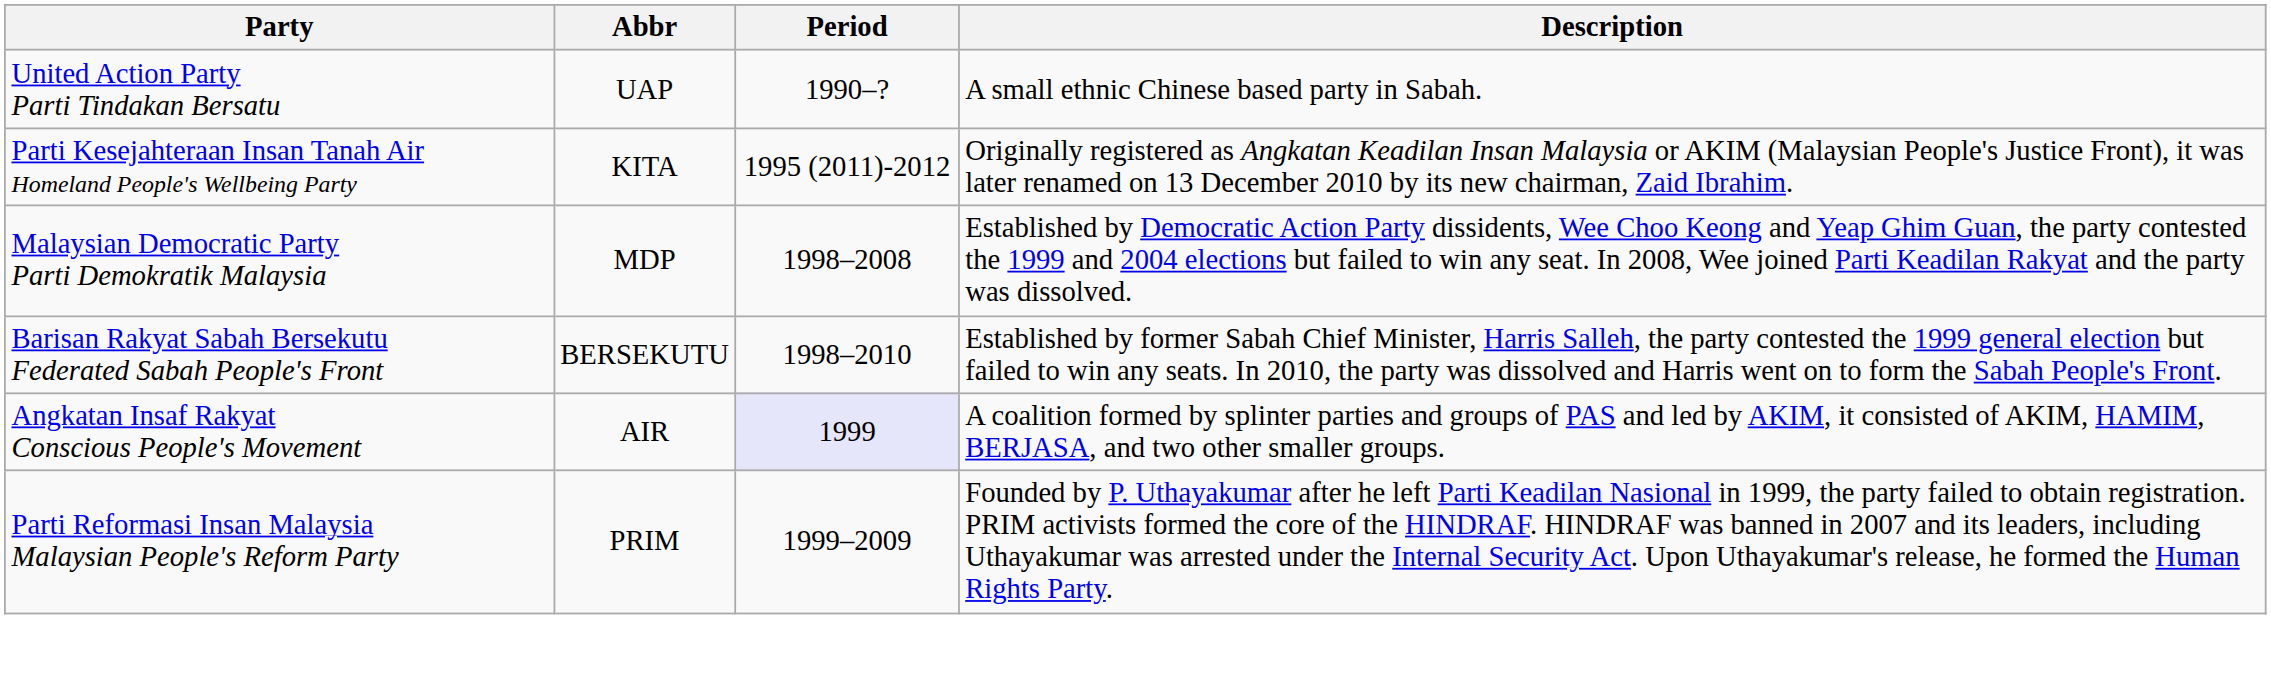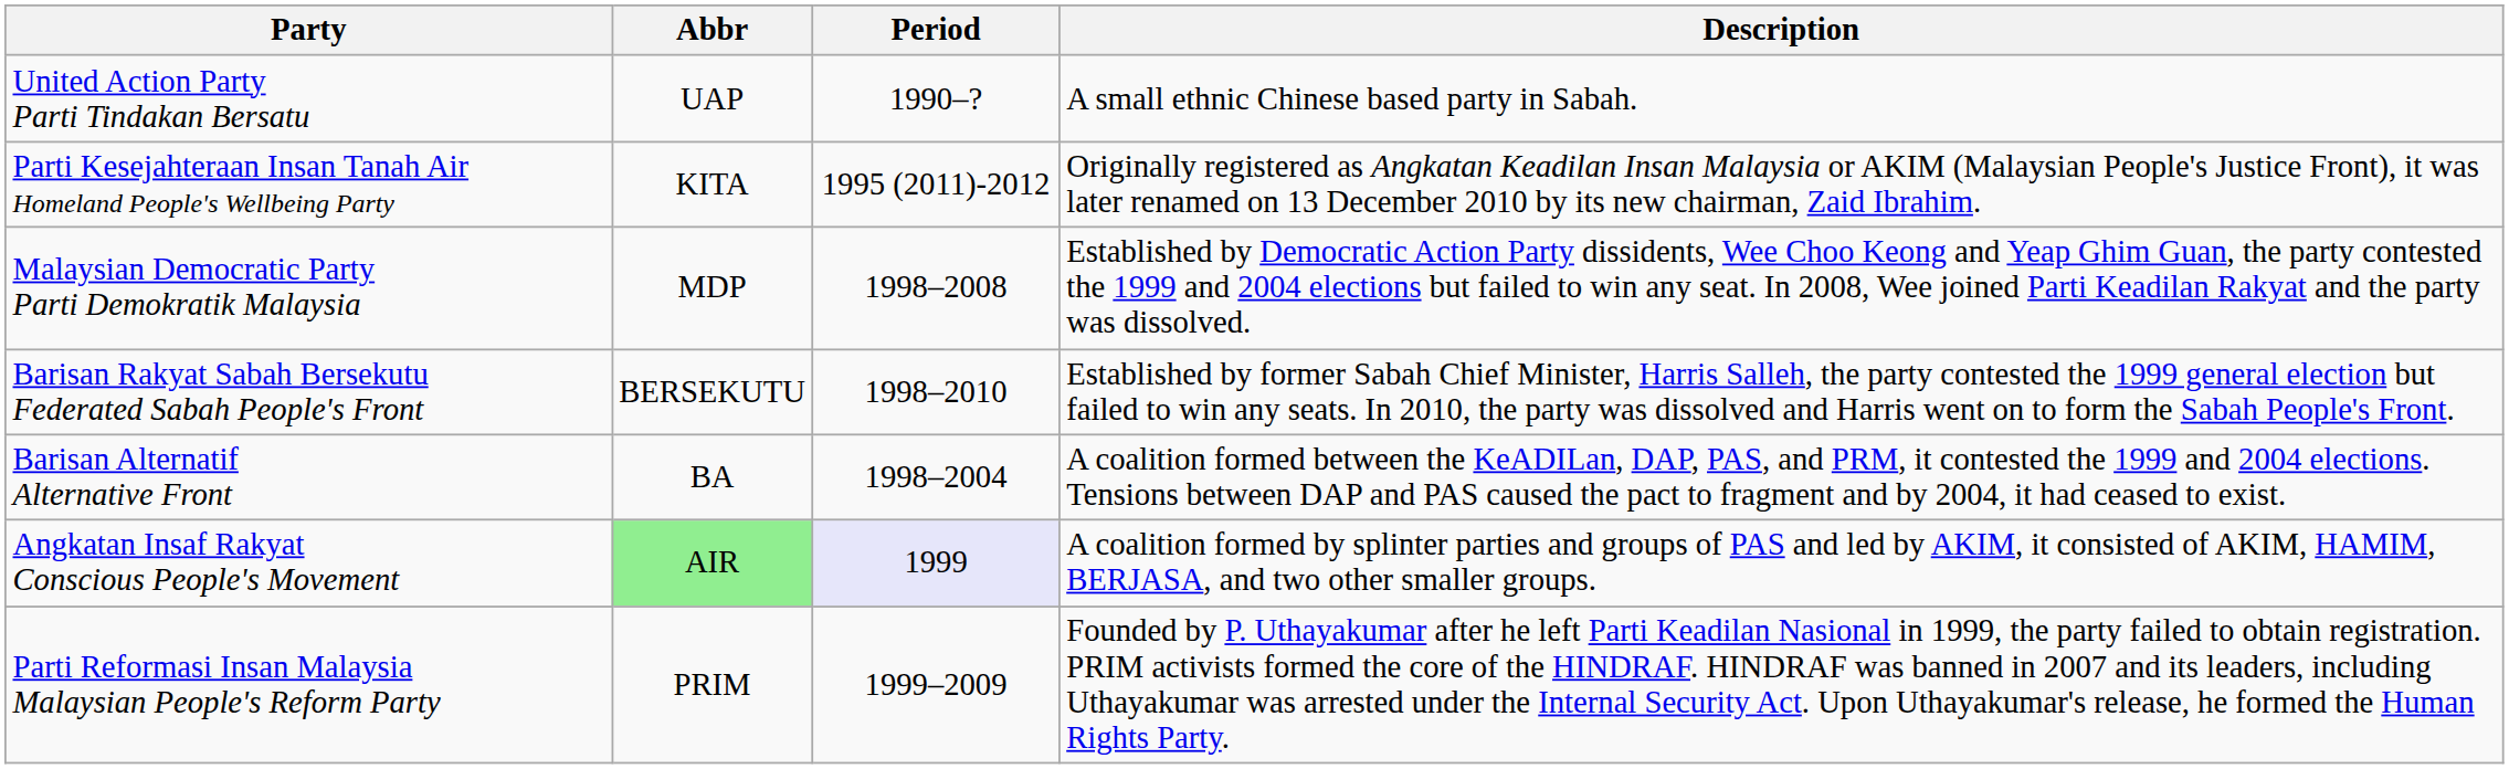+ row: Barisan Alternatif Alternative Front | BA | 1998–2004 | A coalition formed between the KeADILan, DAP, PAS, and PRM, it contested the 1999 and 2004 elections. Tensions between DAP and PAS caused the pact to fragment and by 2004, it had ceased to exist.
Angkatan Insaf Rakyat Conscious People's Movement | Abbr: no background -> lightgreen background
